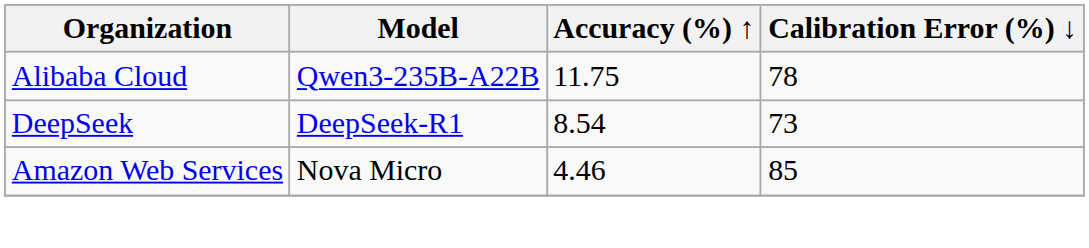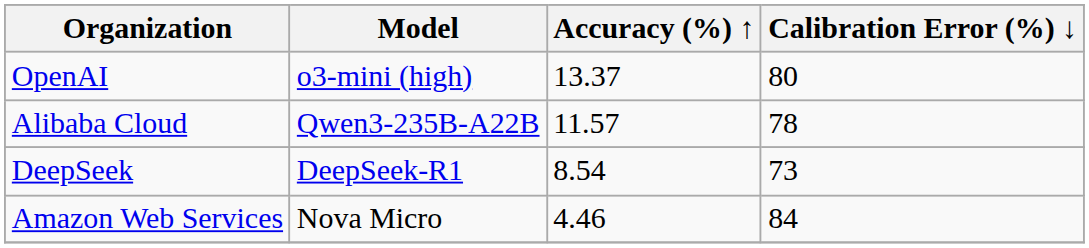+ row: OpenAI | o3-mini (high) | 13.37 | 80
Alibaba Cloud | Accuracy (%) ↑: 11.75 -> 11.57
Amazon Web Services | Calibration Error (%) ↓: 85 -> 84
